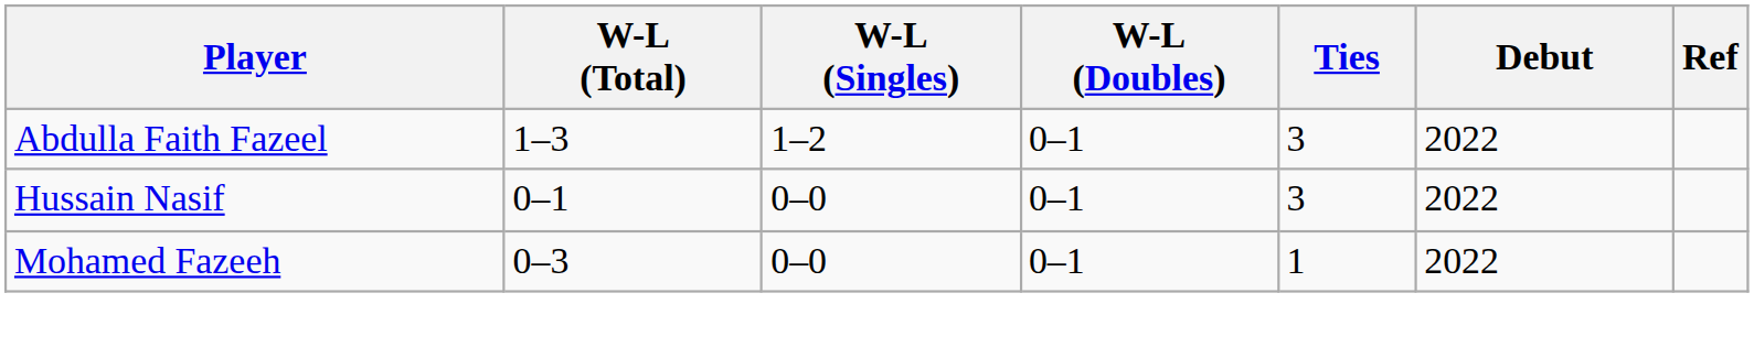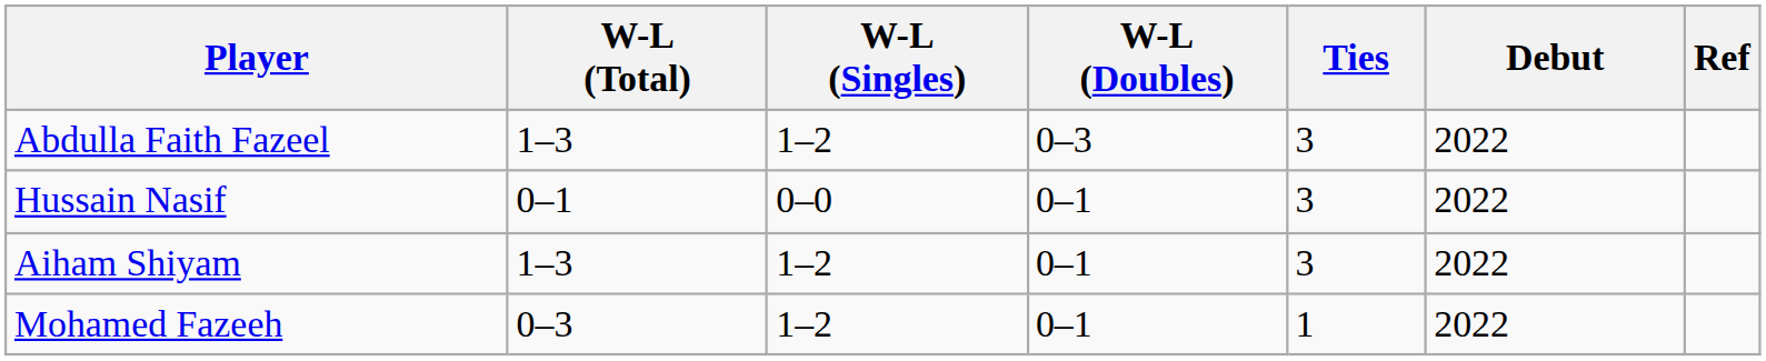Abdulla Faith Fazeel | W-L (Doubles): 0–1 -> 0–3
+ row: Aiham Shiyam | 1–3 | 1–2 | 0–1 | 3 | 2022
Mohamed Fazeeh | W-L (Singles): 0–0 -> 1–2
